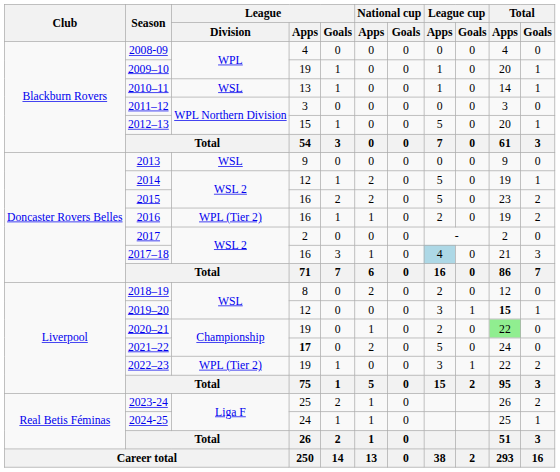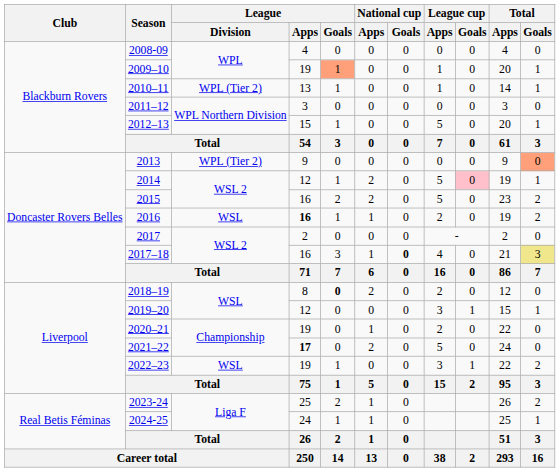2009–10 | League / Goals: no background -> lightsalmon background
2010–11 | League / Division: WSL -> WPL (Tier 2)
2013 | League / Division: WSL -> WPL (Tier 2)
2013 | Total / Goals: no background -> lightsalmon background
2014 | League cup / Goals: no background -> pink background
2016 | League / Division: WPL (Tier 2) -> WSL
2016 | League / Apps: normal -> bold
2017–18 | National cup / Goals: normal -> bold
2017–18 | League cup / Apps: lightblue background -> no background
2017–18 | Total / Goals: no background -> khaki background
2018–19 | League / Goals: normal -> bold
2019–20 | Total / Apps: bold -> normal
2020–21 | Total / Apps: lightgreen background -> no background
2022–23 | League / Division: WPL (Tier 2) -> WSL
